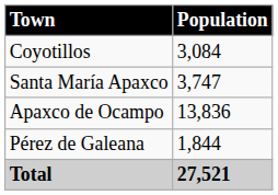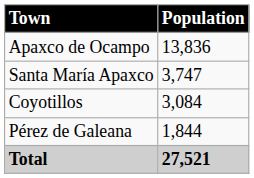rows swapped: Apaxco de Ocampo <-> Coyotillos
